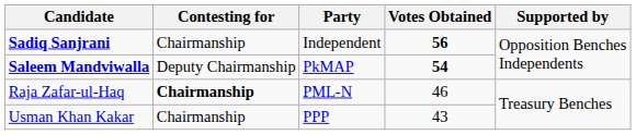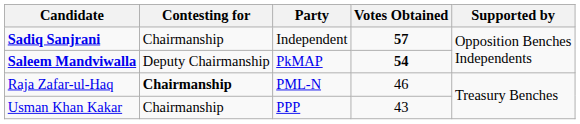Sadiq Sanjrani | Votes Obtained: 56 -> 57
